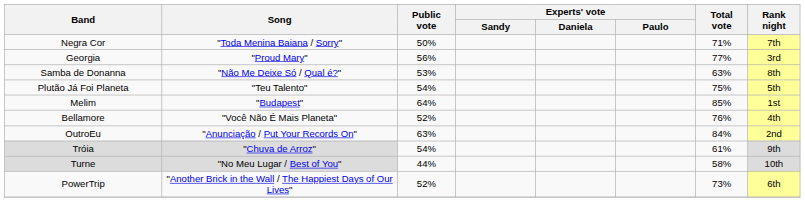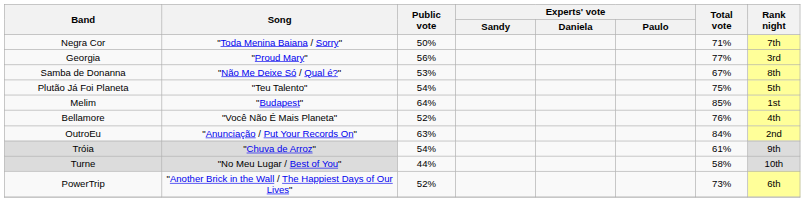Samba de Donanna | Total vote: 63% -> 67%
